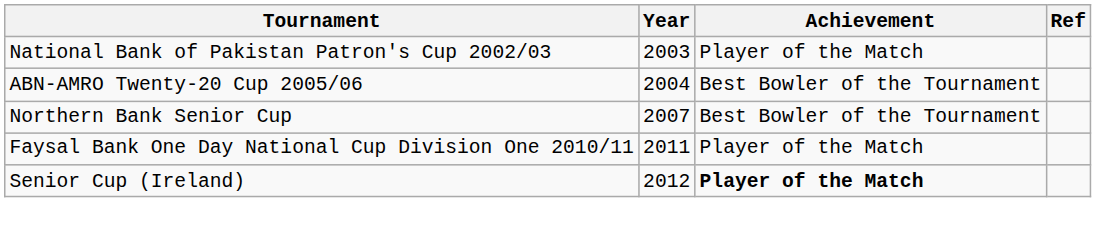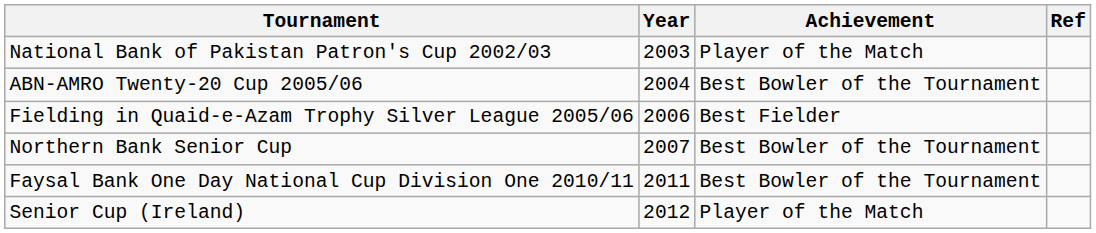+ row: Fielding in Quaid-e-Azam Trophy Silver League 2005/06 | 2006 | Best Fielder
Faysal Bank One Day National Cup Division One 2010/11 | Achievement: Player of the Match -> Best Bowler of the Tournament
Senior Cup (Ireland) | Achievement: bold -> normal
